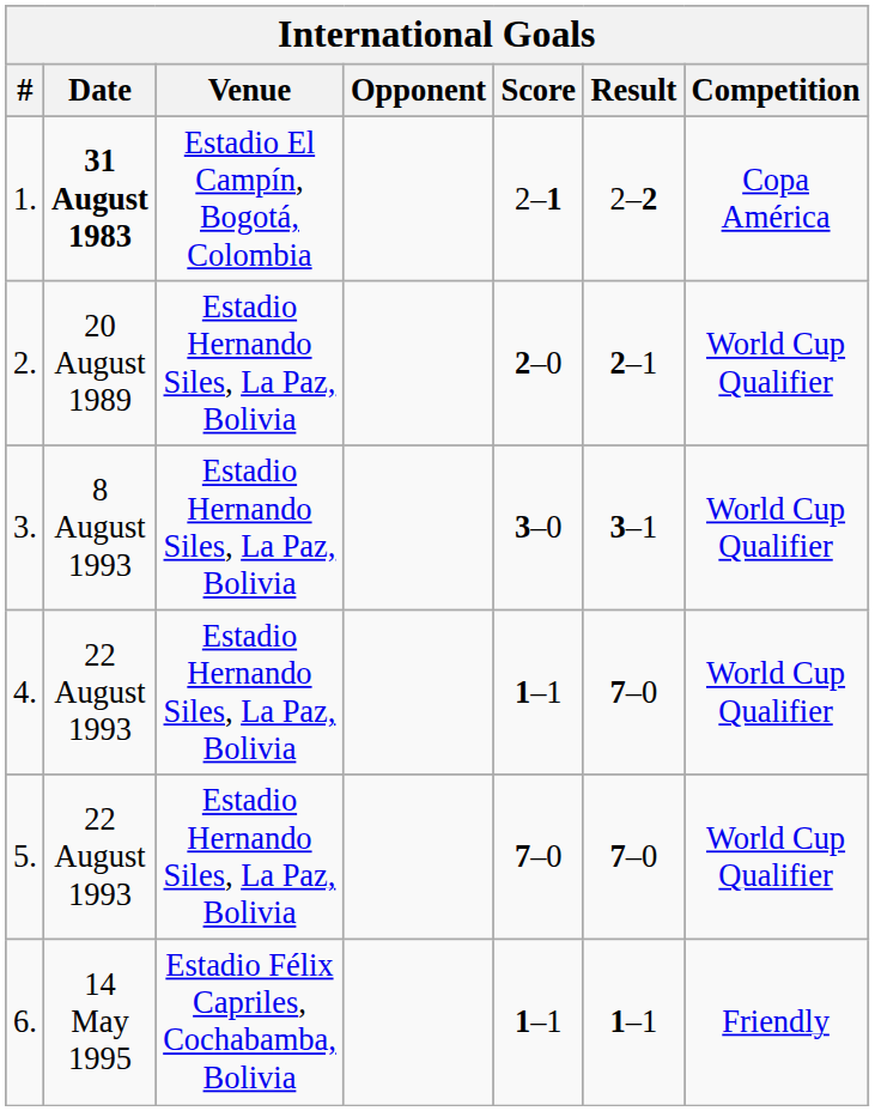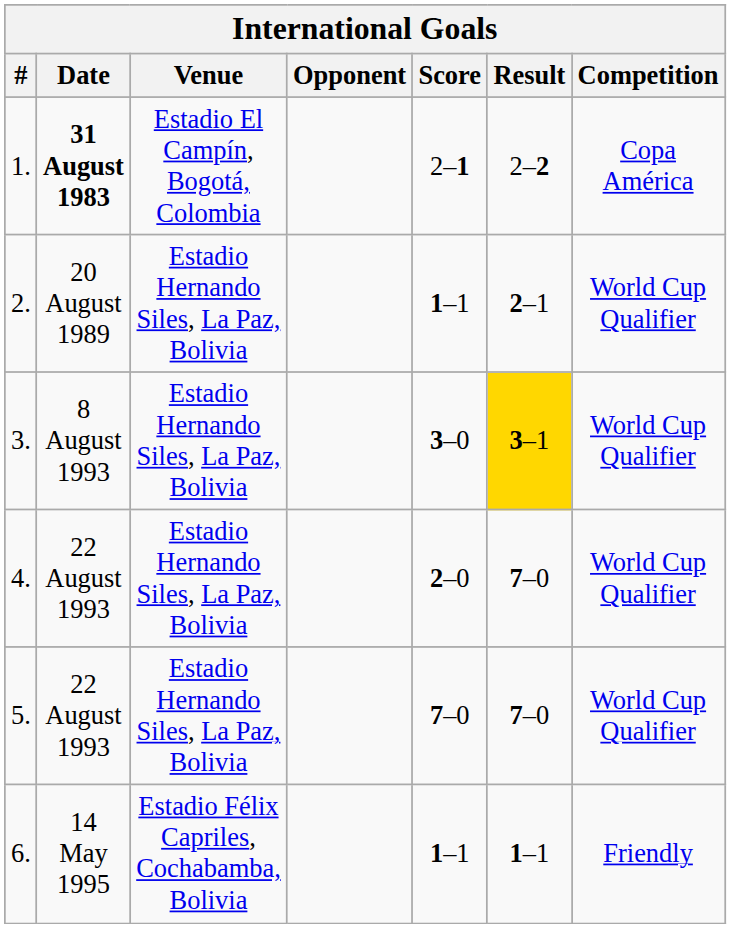2. | Score: 2–0 -> 1–1
3. | Result: no background -> gold background
4. | Score: 1–1 -> 2–0
